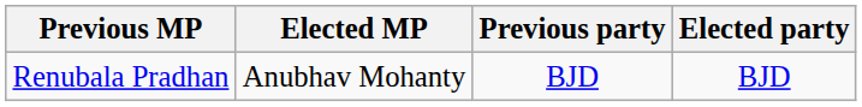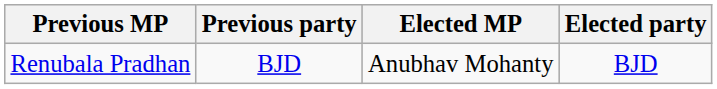columns swapped: Previous party <-> Elected MP
